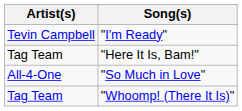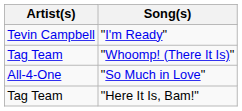rows swapped: "Whoomp! (There It Is)" <-> "Here It Is, Bam!"
